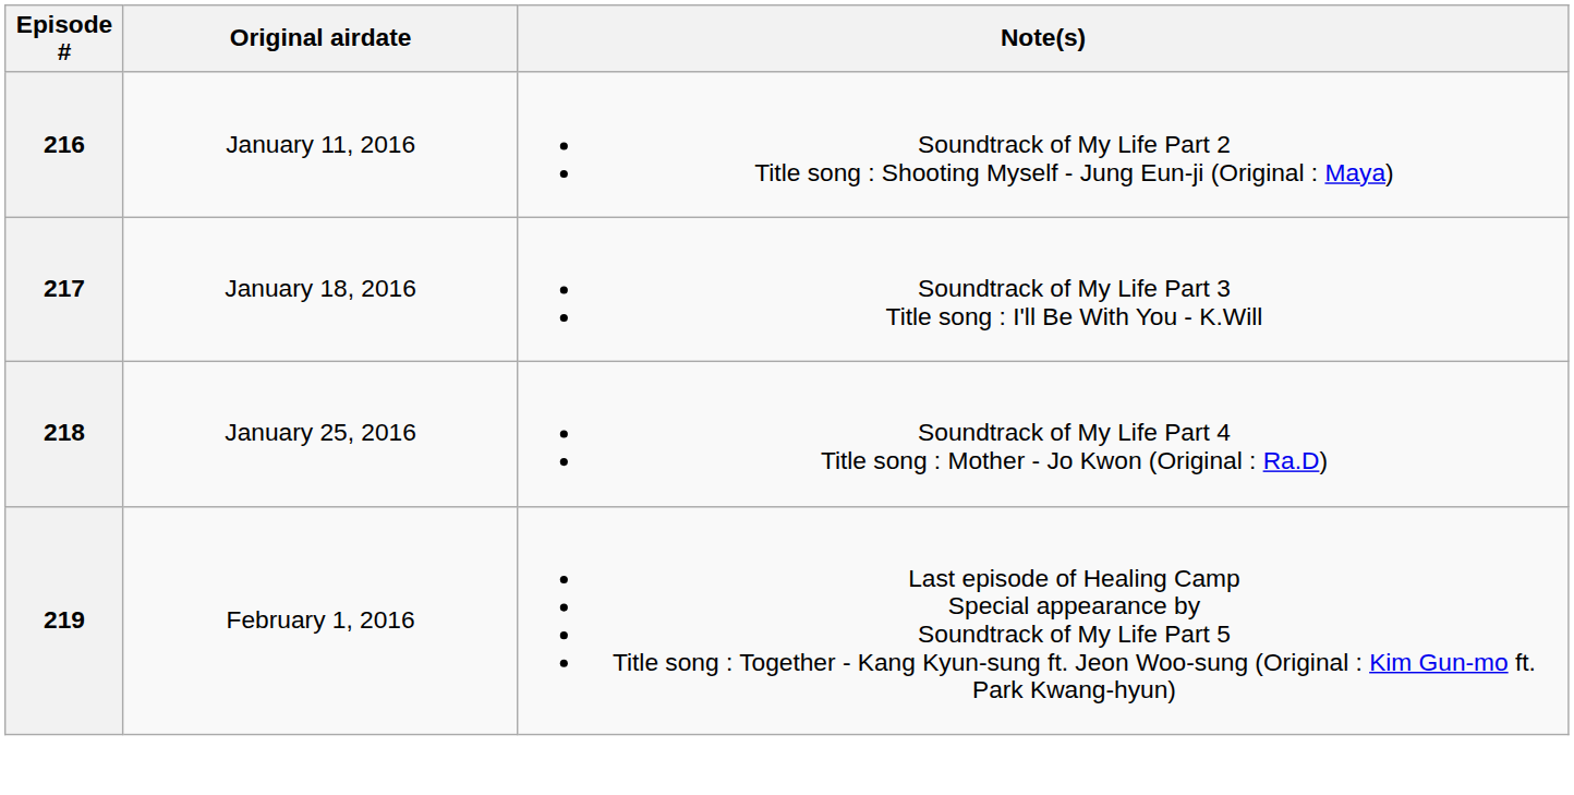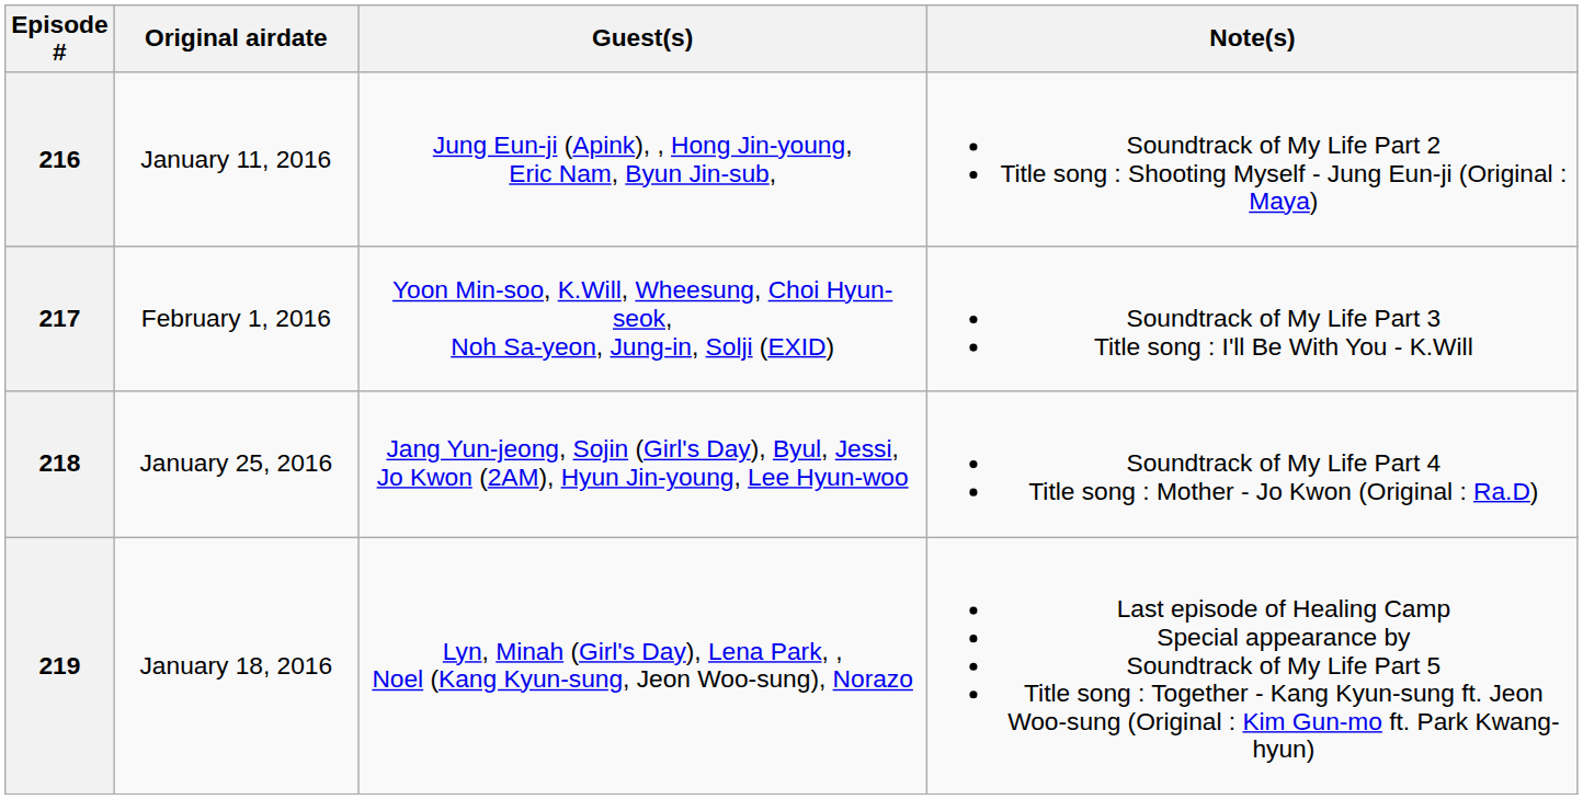+ column: Guest(s) | Jung Eun-ji (Apink), , Hong Jin-young, Eric Nam, Byun Jin-sub, | Yoon Min-soo, K.Will, Wheesung, Choi Hyun-seok, Noh Sa-yeon, Jung-in, Solji (EXID) | Jang Yun-jeong, Sojin (Girl's Day), Byul, Jessi, Jo Kwon (2AM), Hyun Jin-young, Lee Hyun-woo | Lyn, Minah (Girl's Day), Lena Park, , Noel (Kang Kyun-sung, Jeon Woo-sung), Norazo
217 | Original airdate: January 18, 2016 -> February 1, 2016
219 | Original airdate: February 1, 2016 -> January 18, 2016
